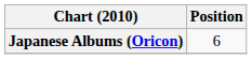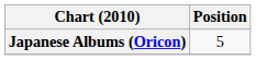Japanese Albums (Oricon) | Position: 6 -> 5
